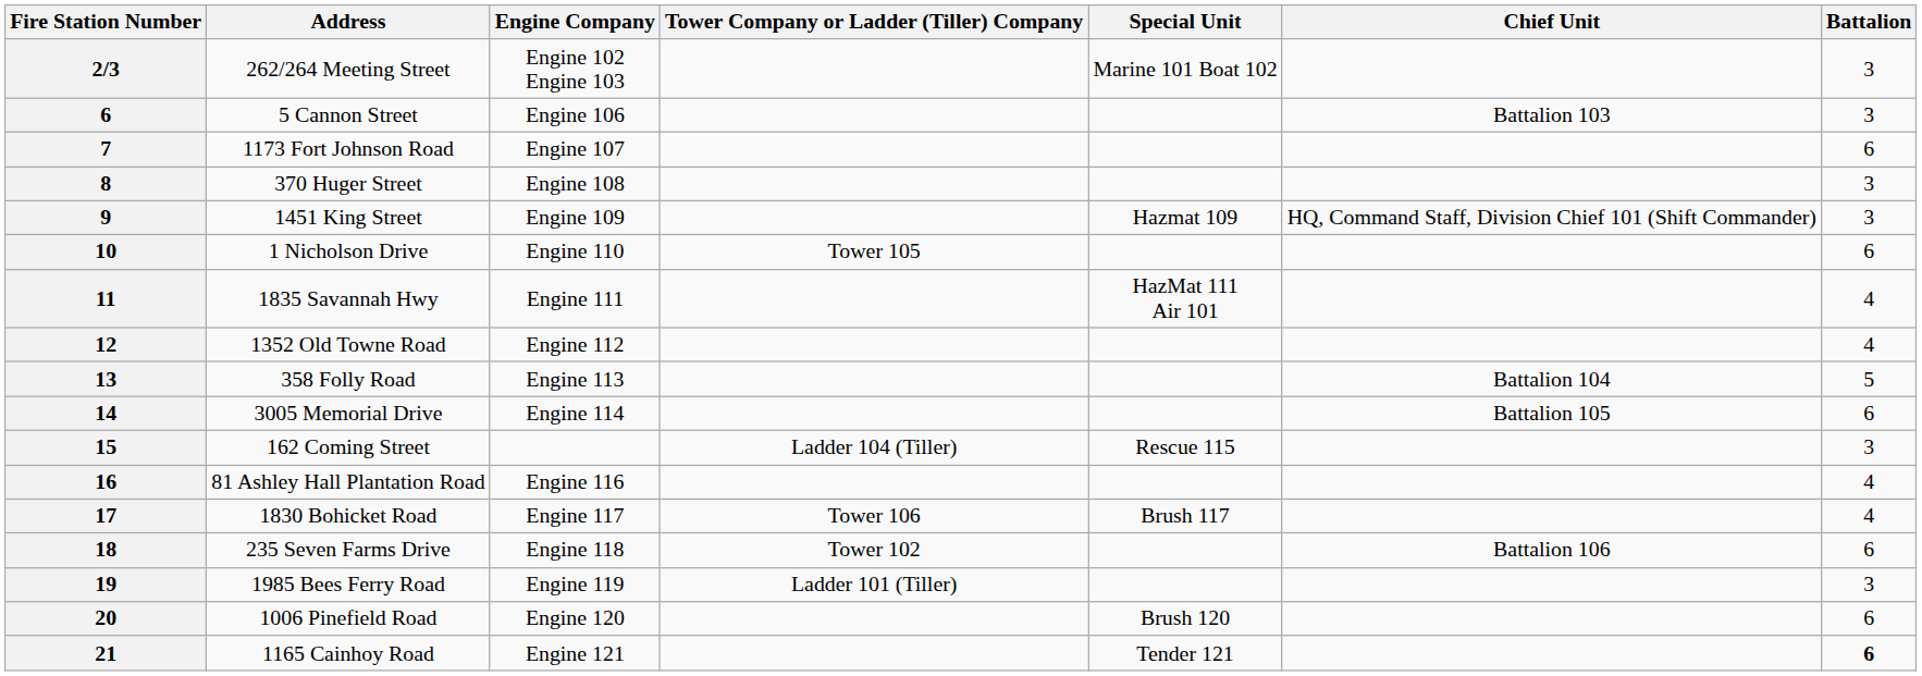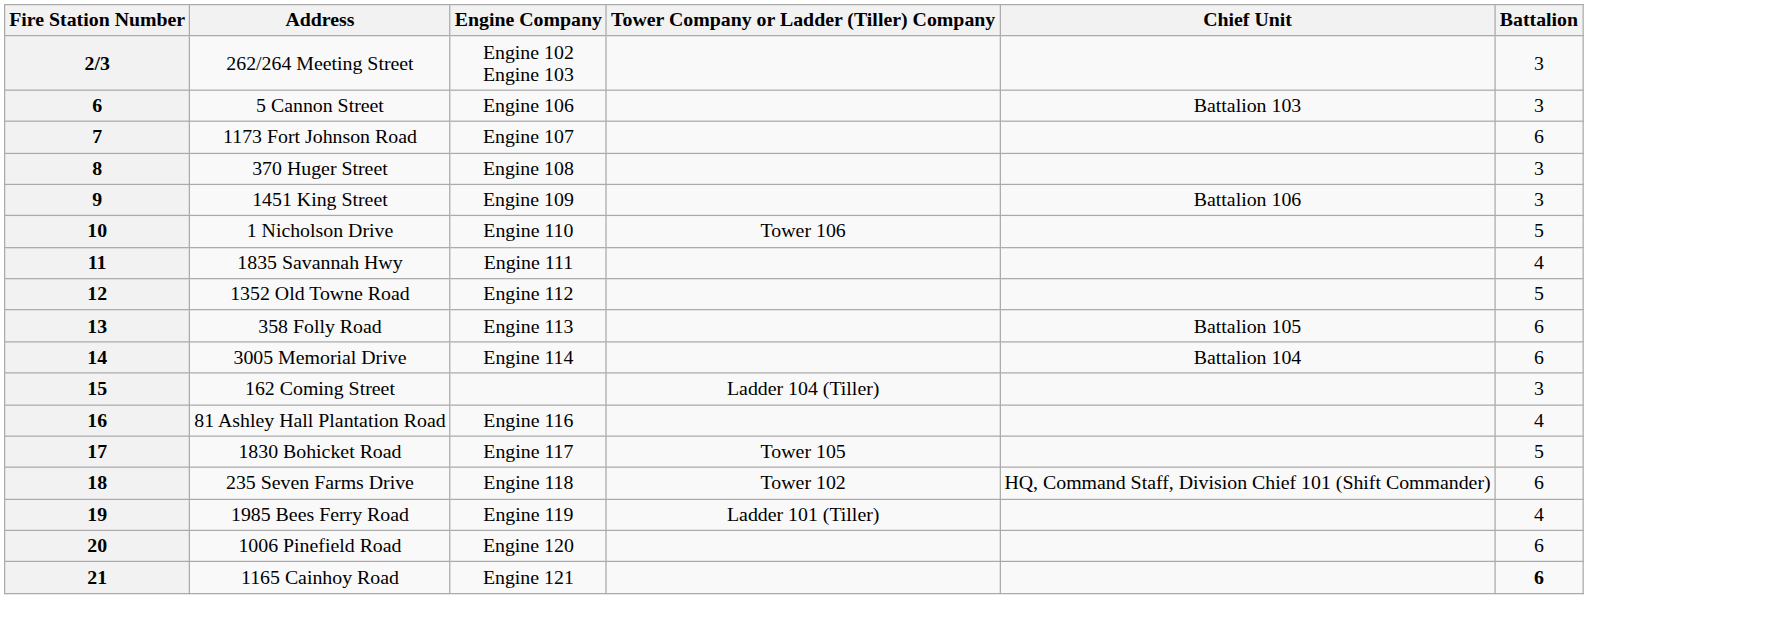- column: Special Unit | Marine 101 Boat 102 | Hazmat 109 | HazMat 111 Air 101 | Rescue 115 | Brush 117 | Brush 120 | Tender 121
1451 King Street | Chief Unit: HQ, Command Staff, Division Chief 101 (Shift Commander) -> Battalion 106
1 Nicholson Drive | Tower Company or Ladder (Tiller) Company: Tower 105 -> Tower 106
1 Nicholson Drive | Battalion: 6 -> 5
1352 Old Towne Road | Battalion: 4 -> 5
358 Folly Road | Chief Unit: Battalion 104 -> Battalion 105
358 Folly Road | Battalion: 5 -> 6
3005 Memorial Drive | Chief Unit: Battalion 105 -> Battalion 104
1830 Bohicket Road | Tower Company or Ladder (Tiller) Company: Tower 106 -> Tower 105
1830 Bohicket Road | Battalion: 4 -> 5
235 Seven Farms Drive | Chief Unit: Battalion 106 -> HQ, Command Staff, Division Chief 101 (Shift Commander)
1985 Bees Ferry Road | Battalion: 3 -> 4
